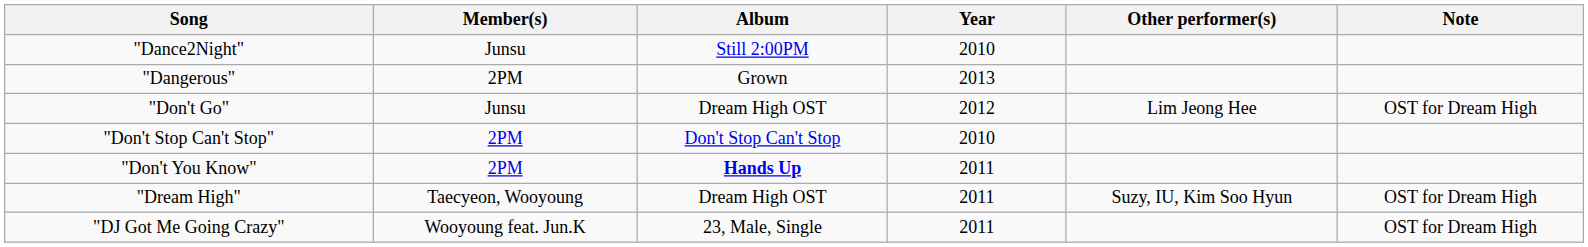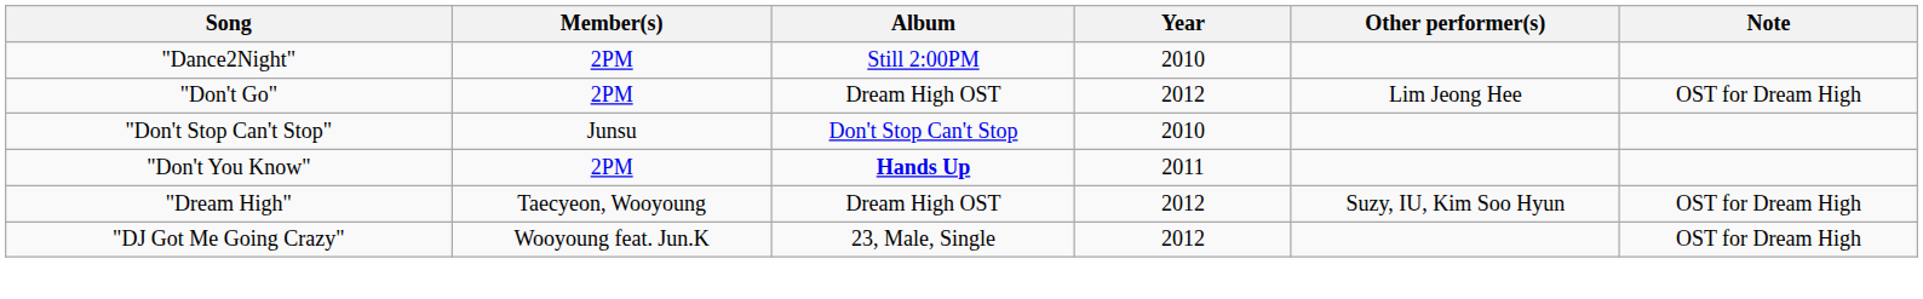"Dance2Night" | Member(s): Junsu -> 2PM
- row: "Dangerous" | 2PM | Grown | 2013
"Don't Go" | Member(s): Junsu -> 2PM
"Don't Stop Can't Stop" | Member(s): 2PM -> Junsu
"Dream High" | Year: 2011 -> 2012
"DJ Got Me Going Crazy" | Year: 2011 -> 2012
